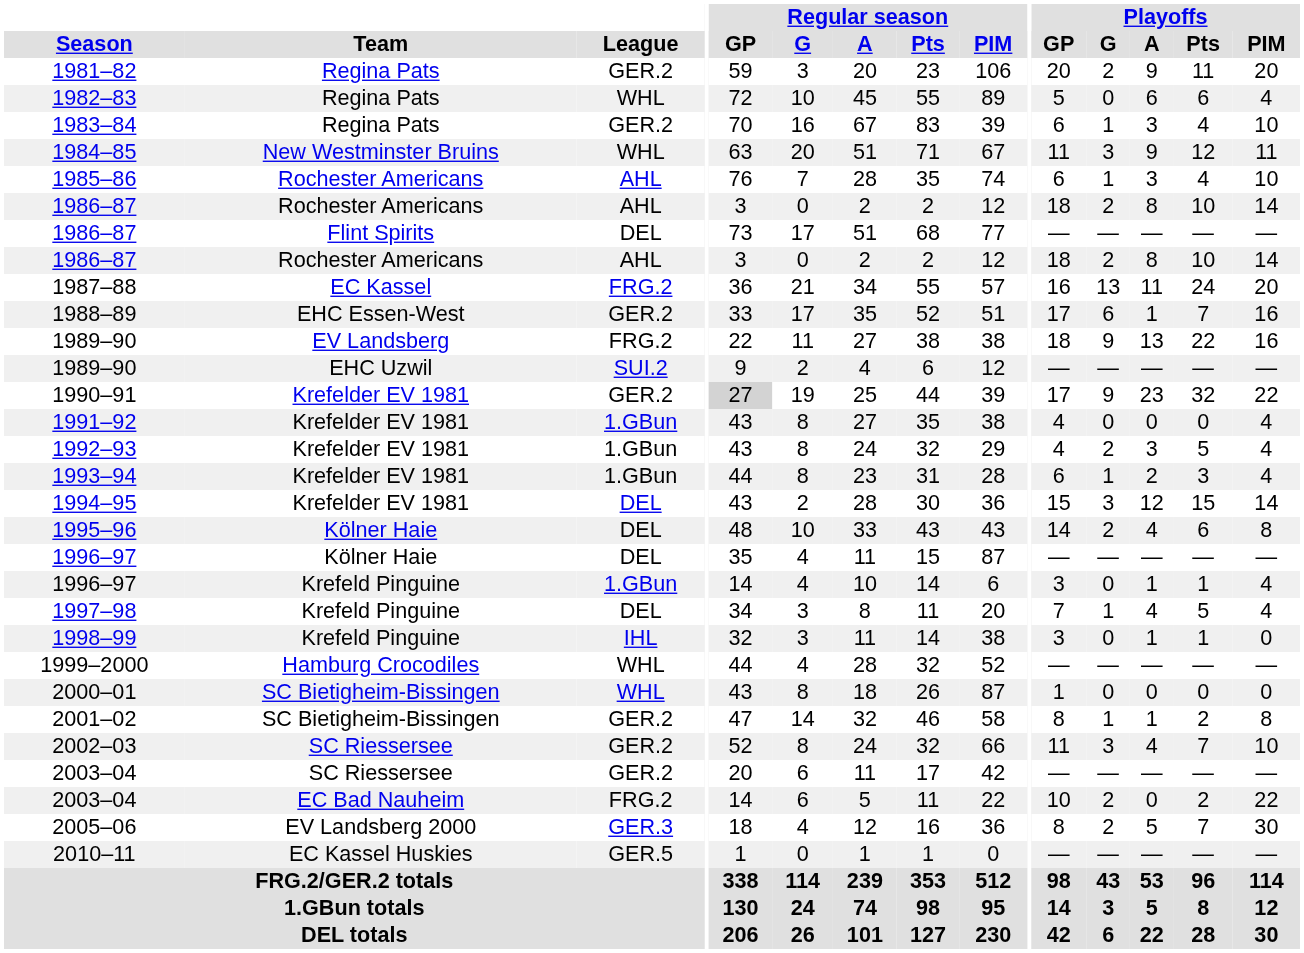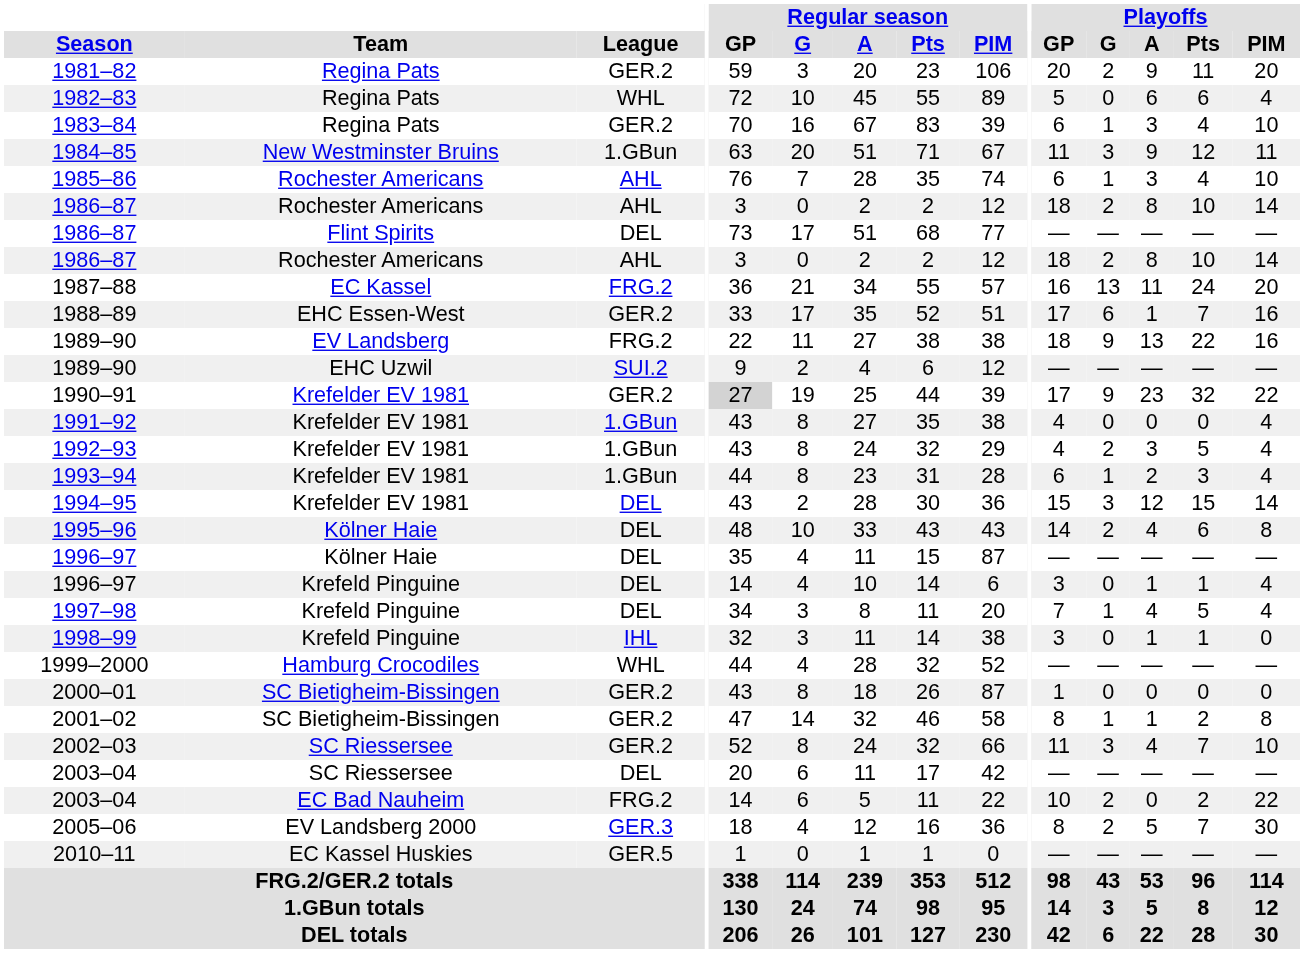1984–85 | League: WHL -> 1.GBun
1996–97 / Krefeld Pinguine | League: 1.GBun -> DEL
2000–01 | League: WHL -> GER.2
2003–04 / SC Riessersee | League: GER.2 -> DEL
